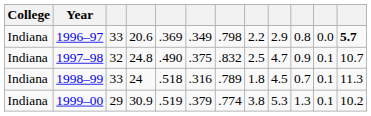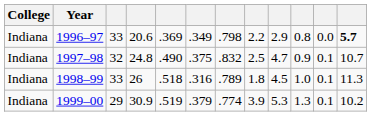1998–99 | column 4: 24 -> 26
1998–99 | column 10: 0.7 -> 1.0
1999–00 | column 8: 3.8 -> 3.9
